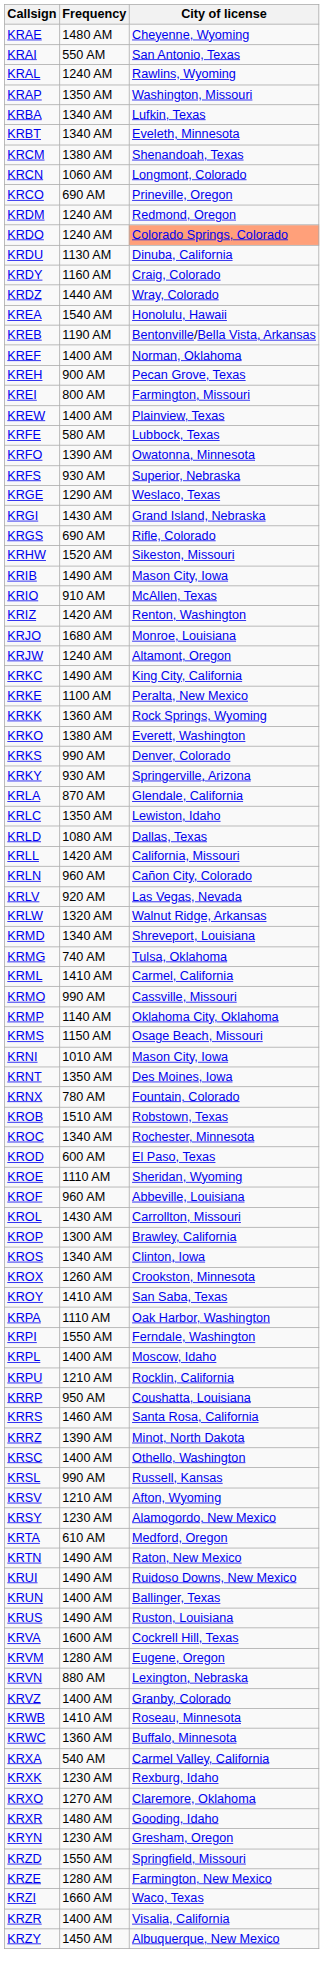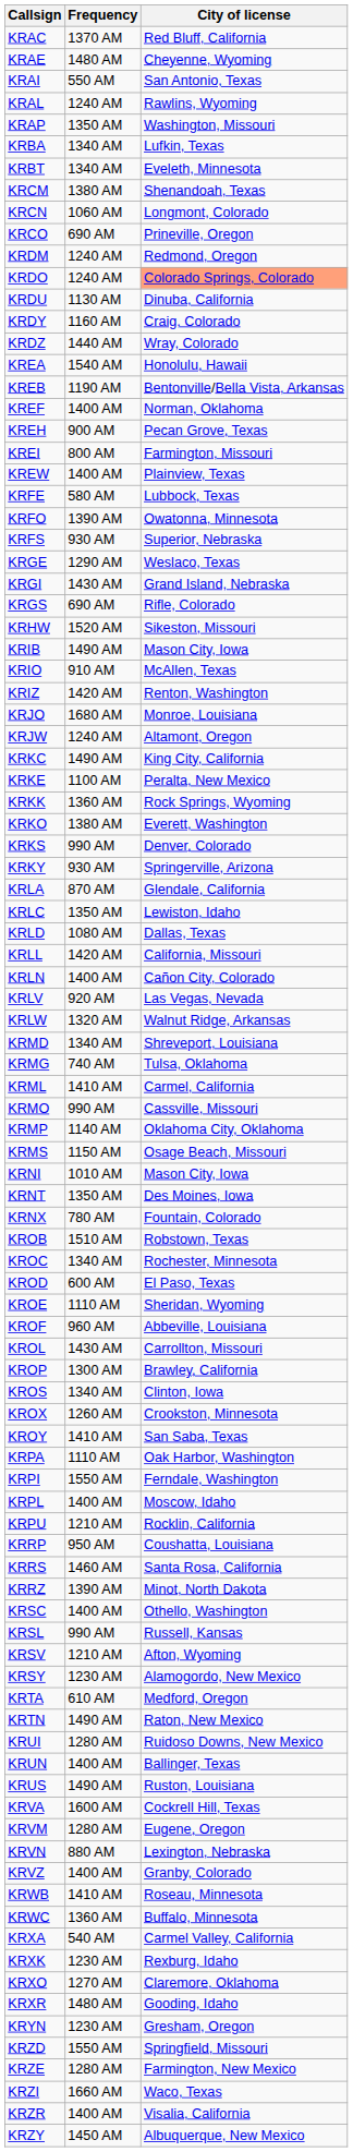+ row: KRAC | 1370 AM | Red Bluff, California
KRLN | Frequency: 960 AM -> 1400 AM
KRUI | Frequency: 1490 AM -> 1280 AM
